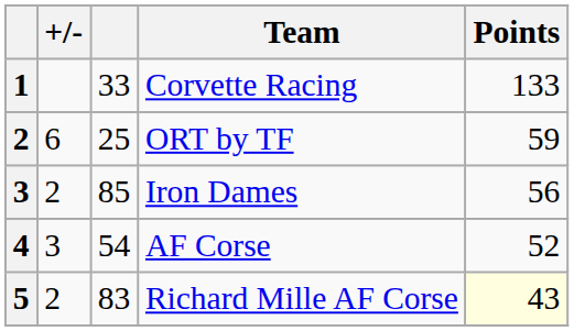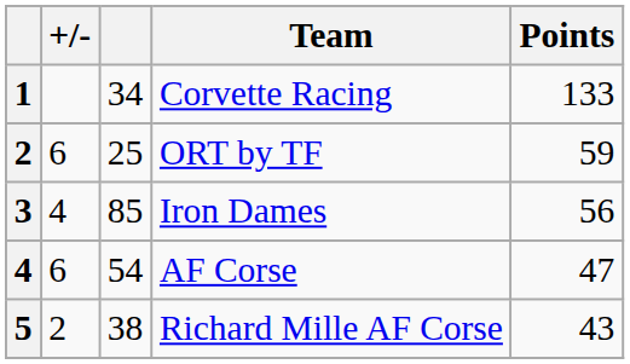Corvette Racing | column 3: 33 -> 34
Iron Dames | +/-: 2 -> 4
AF Corse | +/-: 3 -> 6
AF Corse | Points: 52 -> 47
Richard Mille AF Corse | column 3: 83 -> 38
Richard Mille AF Corse | Points: lightyellow background -> no background
